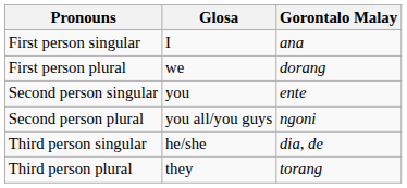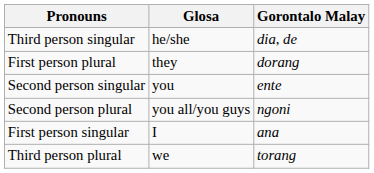rows swapped: First person singular <-> Third person singular
First person plural | Glosa: we -> they
Third person plural | Glosa: they -> we
